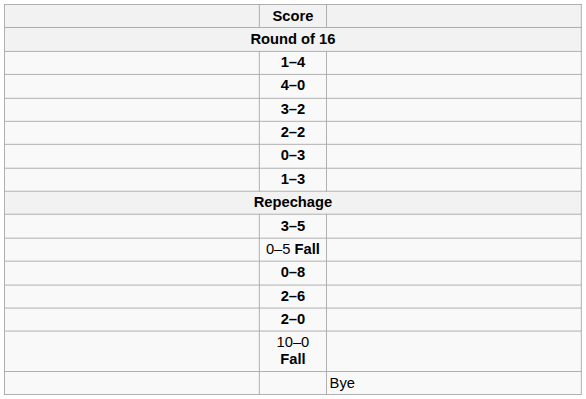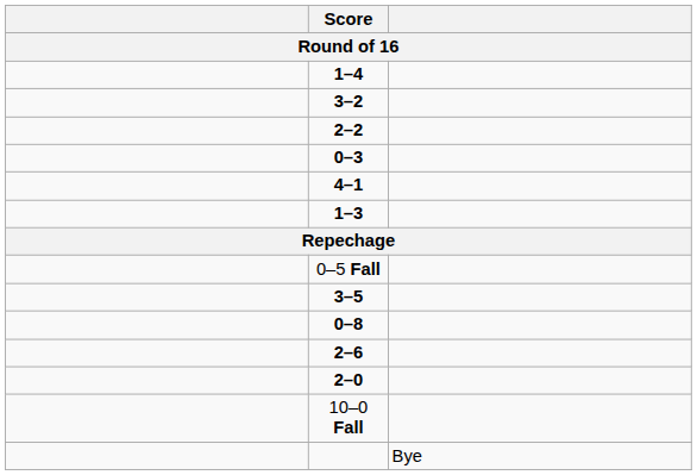- row: 4–0
+ row: 4–1
rows swapped: 0–5 Fall <-> 3–5
